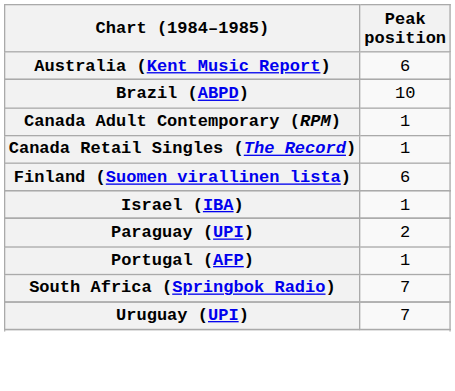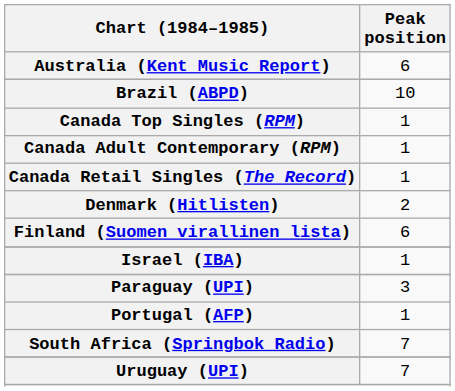+ row: Canada Top Singles (RPM) | 1
+ row: Denmark (Hitlisten) | 2
Paraguay (UPI) | Peak position: 2 -> 3
